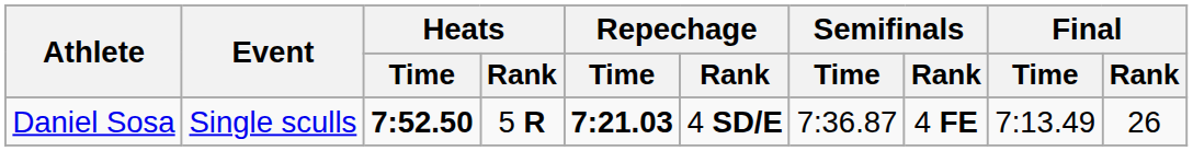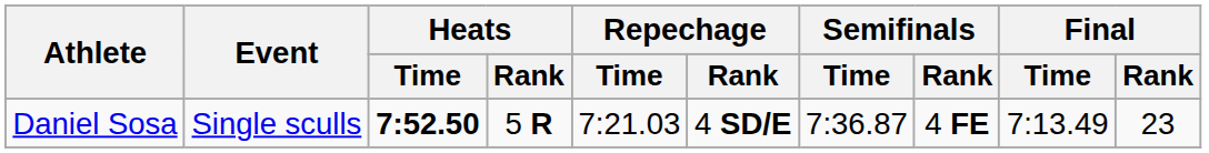Daniel Sosa | Repechage / Time: bold -> normal
Daniel Sosa | Final / Rank: 26 -> 23
